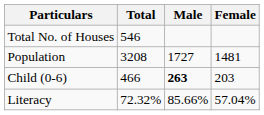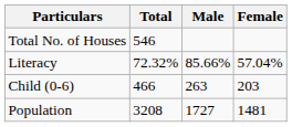rows swapped: Population <-> Literacy
Child (0-6) | Male: bold -> normal
